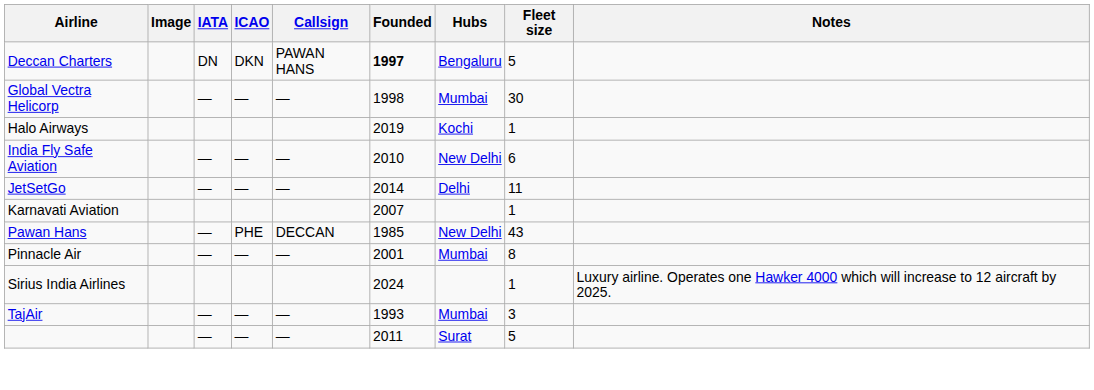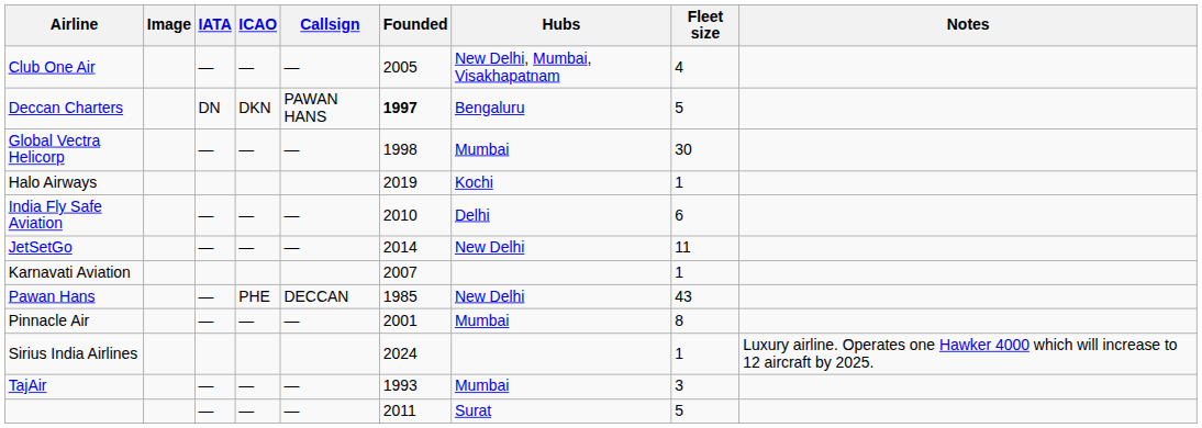+ row: Club One Air | — | — | — | 2005 | New Delhi, Mumbai, Visakhapatnam | 4
India Fly Safe Aviation | Hubs: New Delhi -> Delhi
JetSetGo | Hubs: Delhi -> New Delhi
